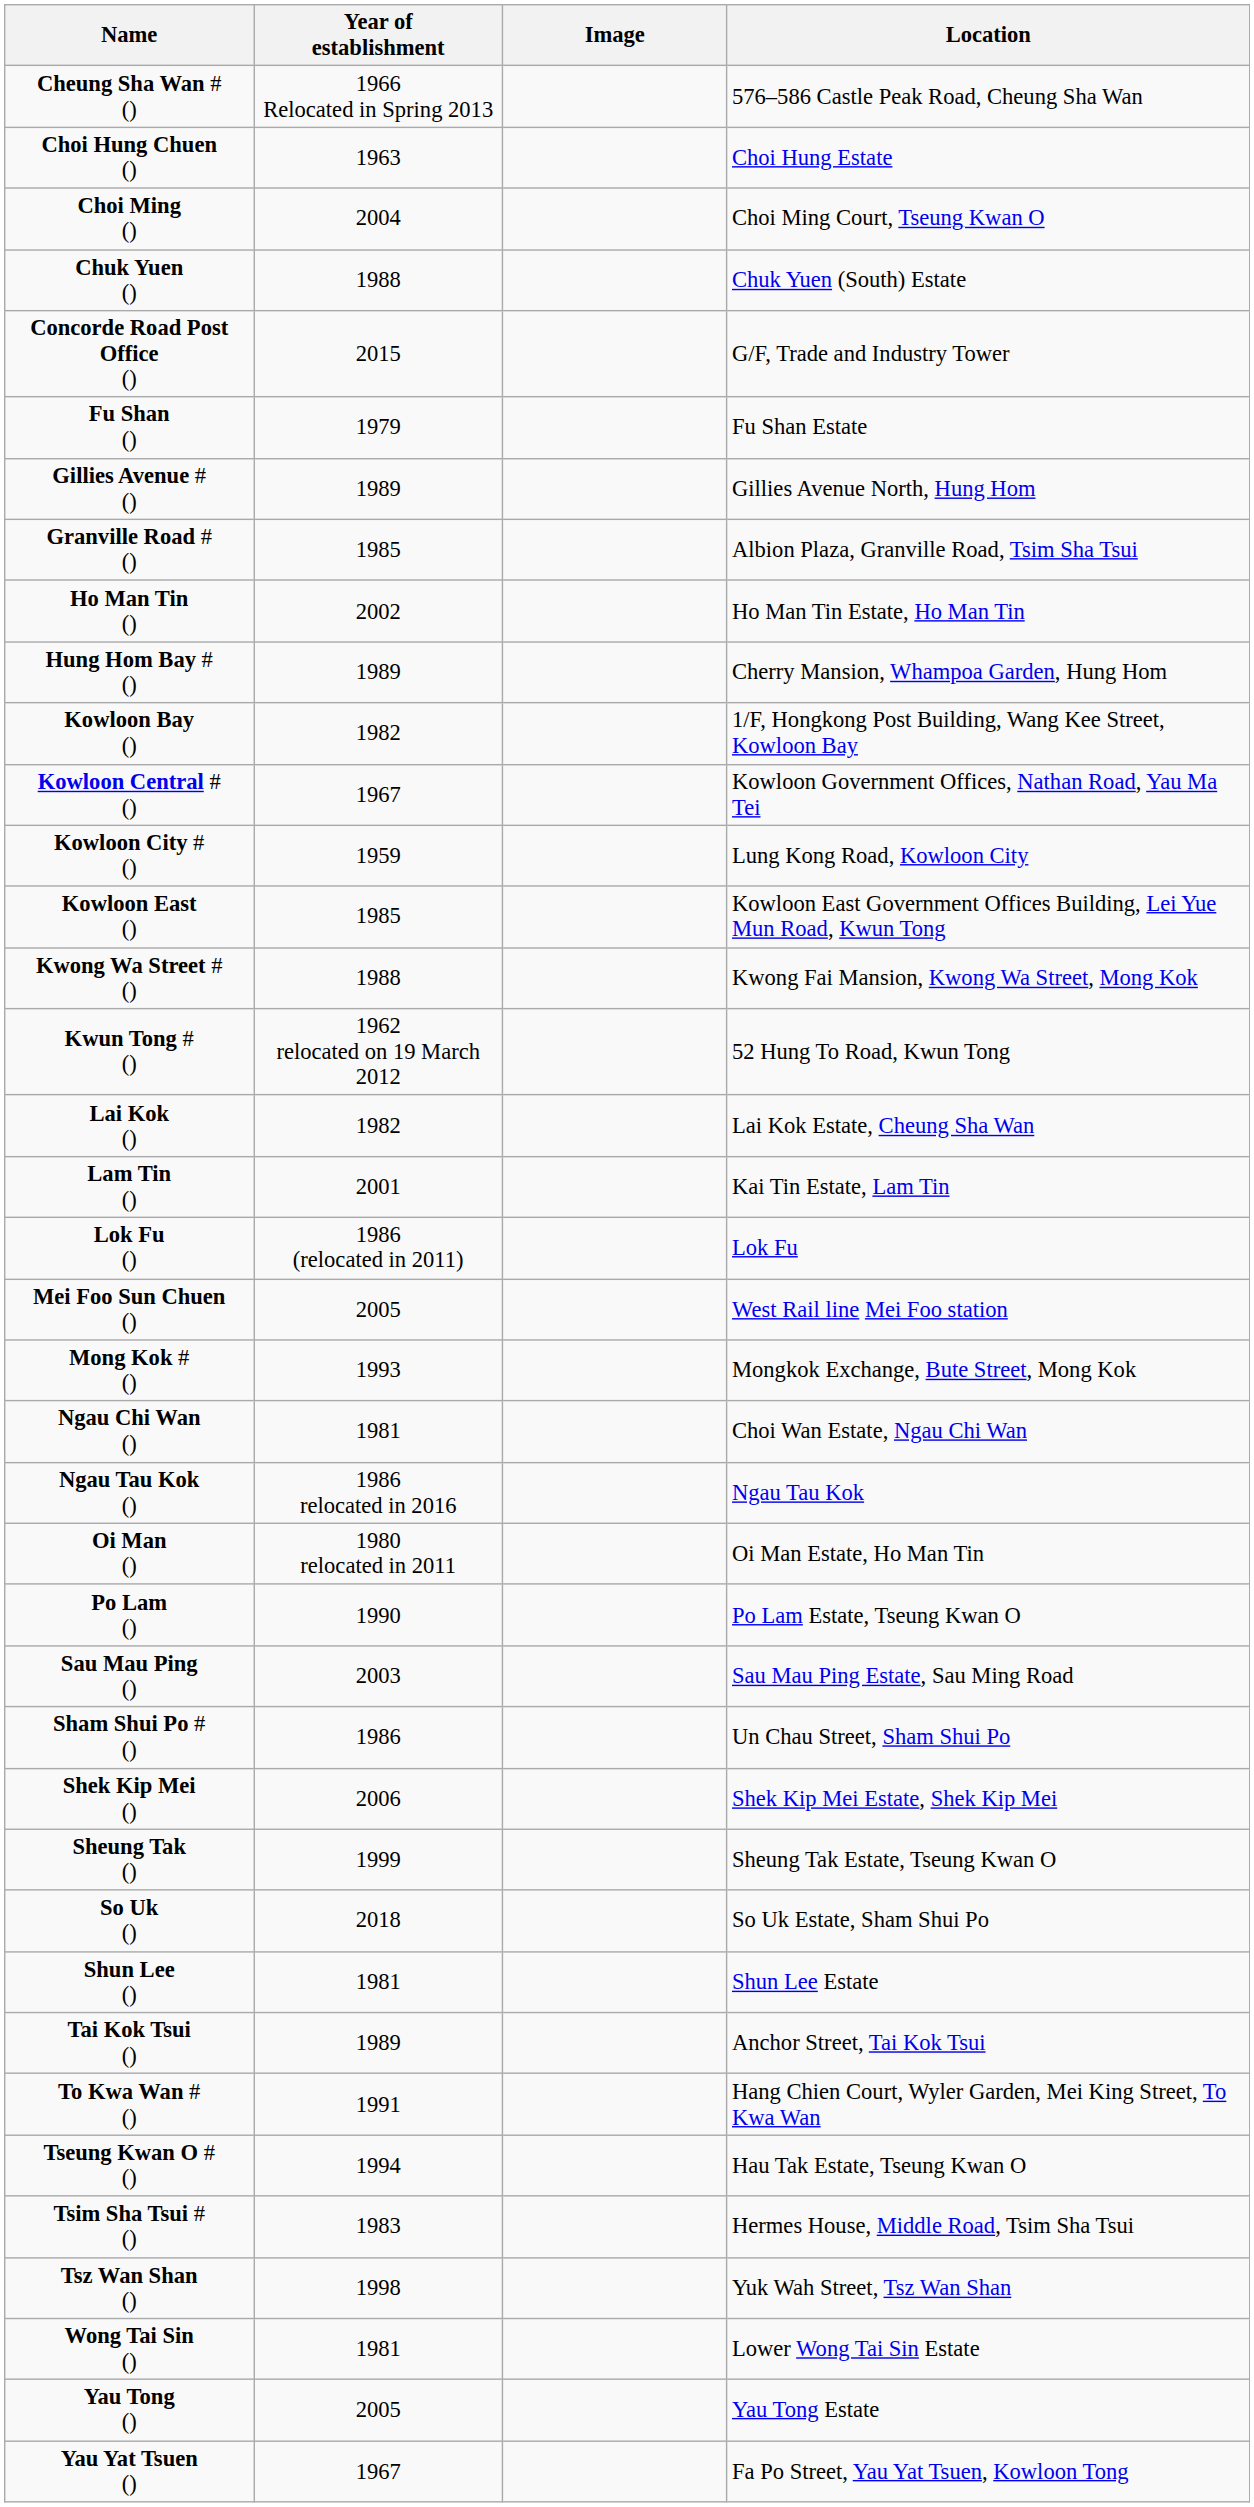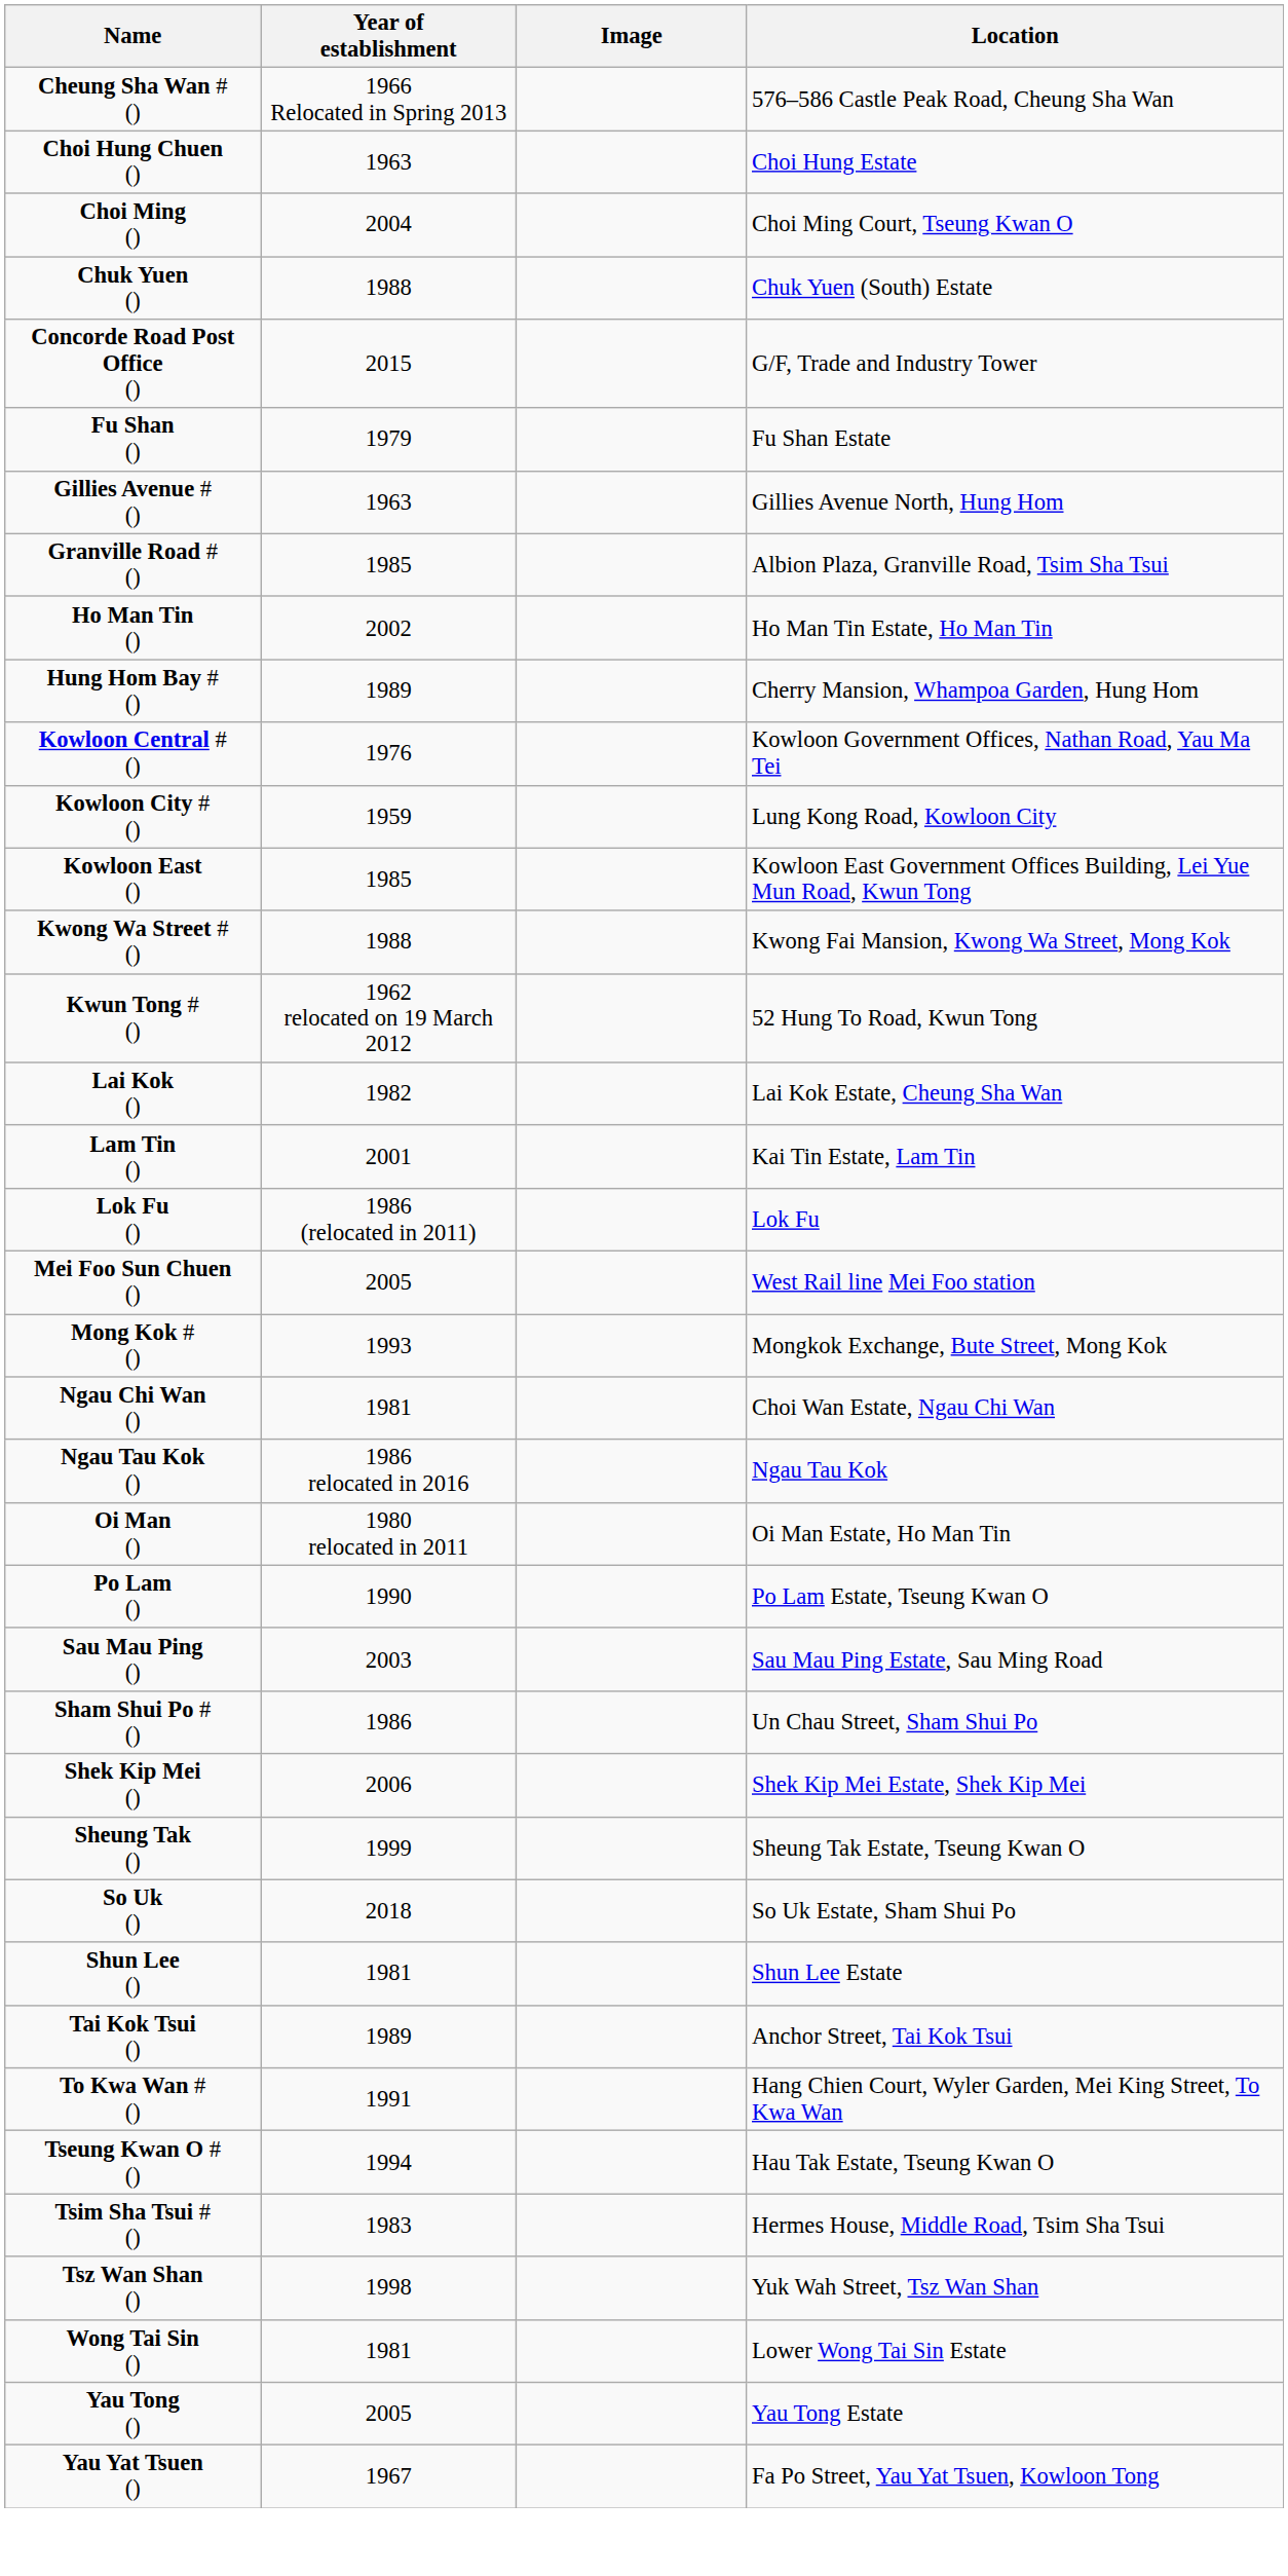Gillies Avenue # () | Year of establishment: 1989 -> 1963
- row: Kowloon Bay () | 1982 | 1/F, Hongkong Post Building, Wang Kee Street, Kowloon Bay
Kowloon Central # () | Year of establishment: 1967 -> 1976
